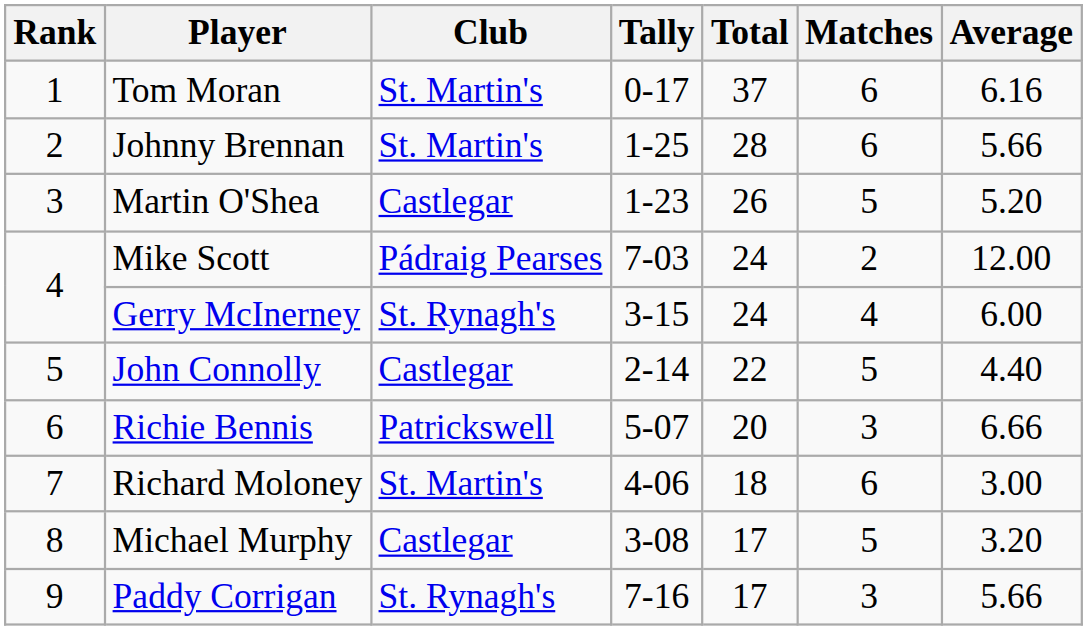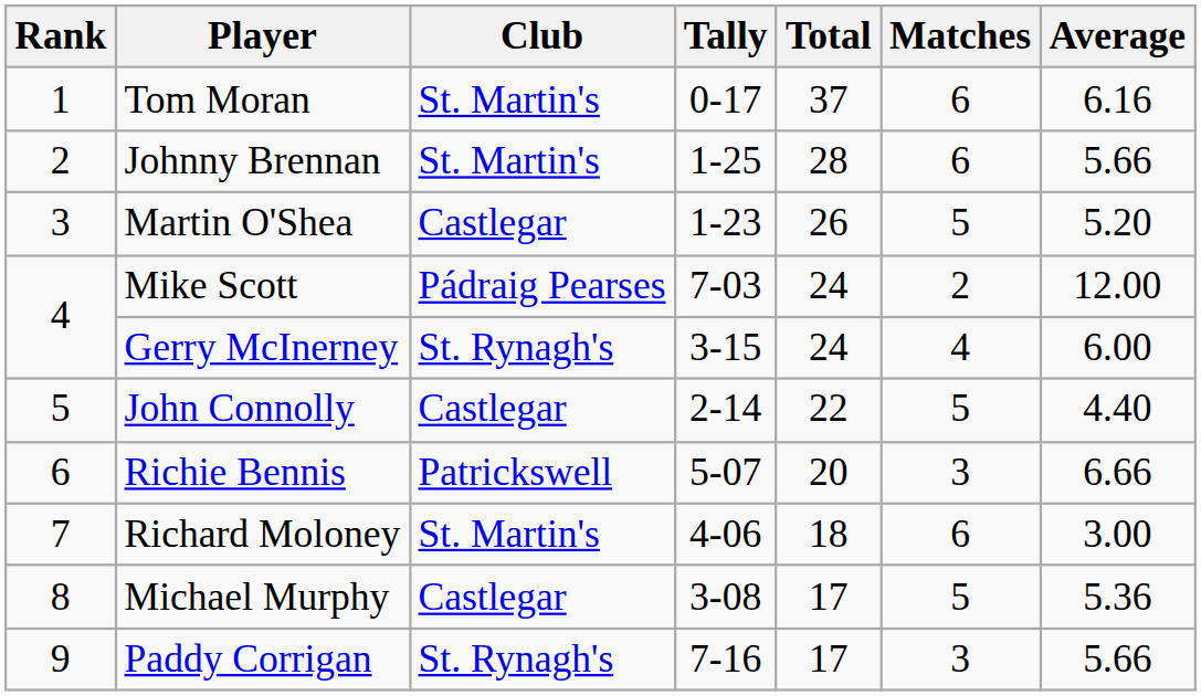Michael Murphy | Average: 3.20 -> 5.36
